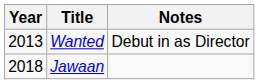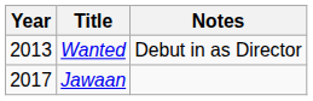Jawaan | Year: 2018 -> 2017
